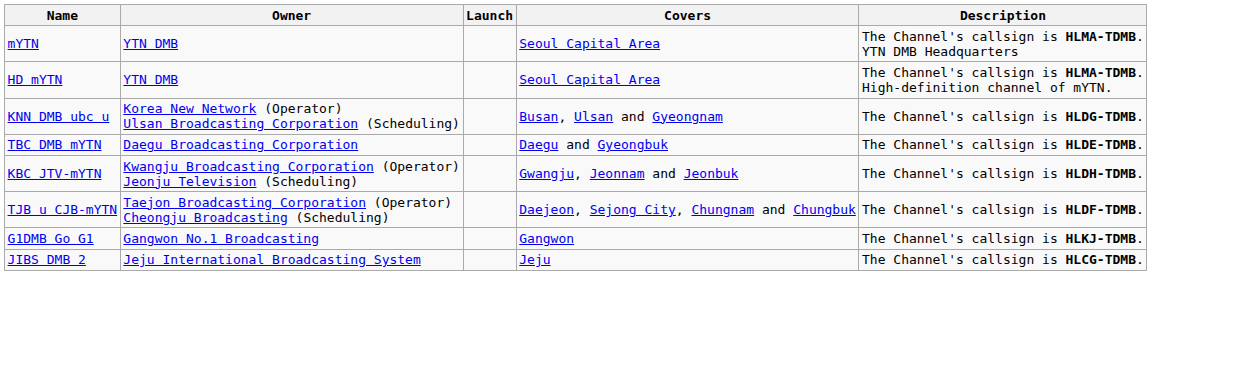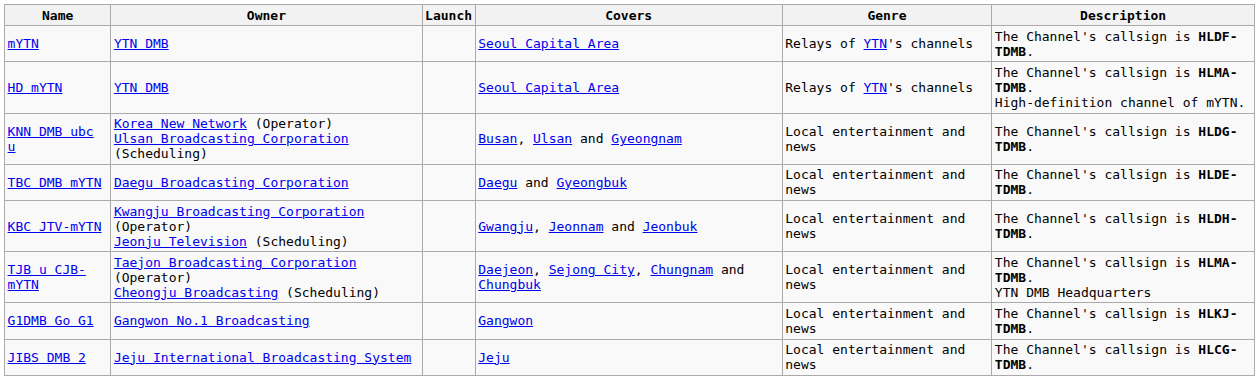+ column: Genre | Relays of YTN's channels | Relays of YTN's channels | Local entertainment and news | Local entertainment and news | Local entertainment and news | Local entertainment and news | Local entertainment and news | Local entertainment and news
mYTN | Description: The Channel's callsign is HLMA-TDMB. YTN DMB Headquarters -> The Channel's callsign is HLDF-TDMB.
TJB u CJB-mYTN | Description: The Channel's callsign is HLDF-TDMB. -> The Channel's callsign is HLMA-TDMB. YTN DMB Headquarters
